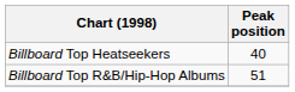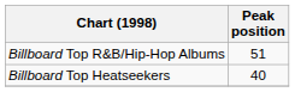rows swapped: Billboard Top R&B/Hip-Hop Albums <-> Billboard Top Heatseekers
